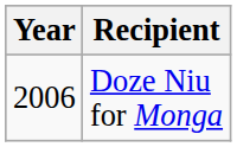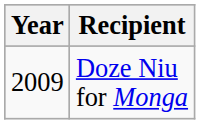Doze Niu for Monga | Year: 2006 -> 2009
